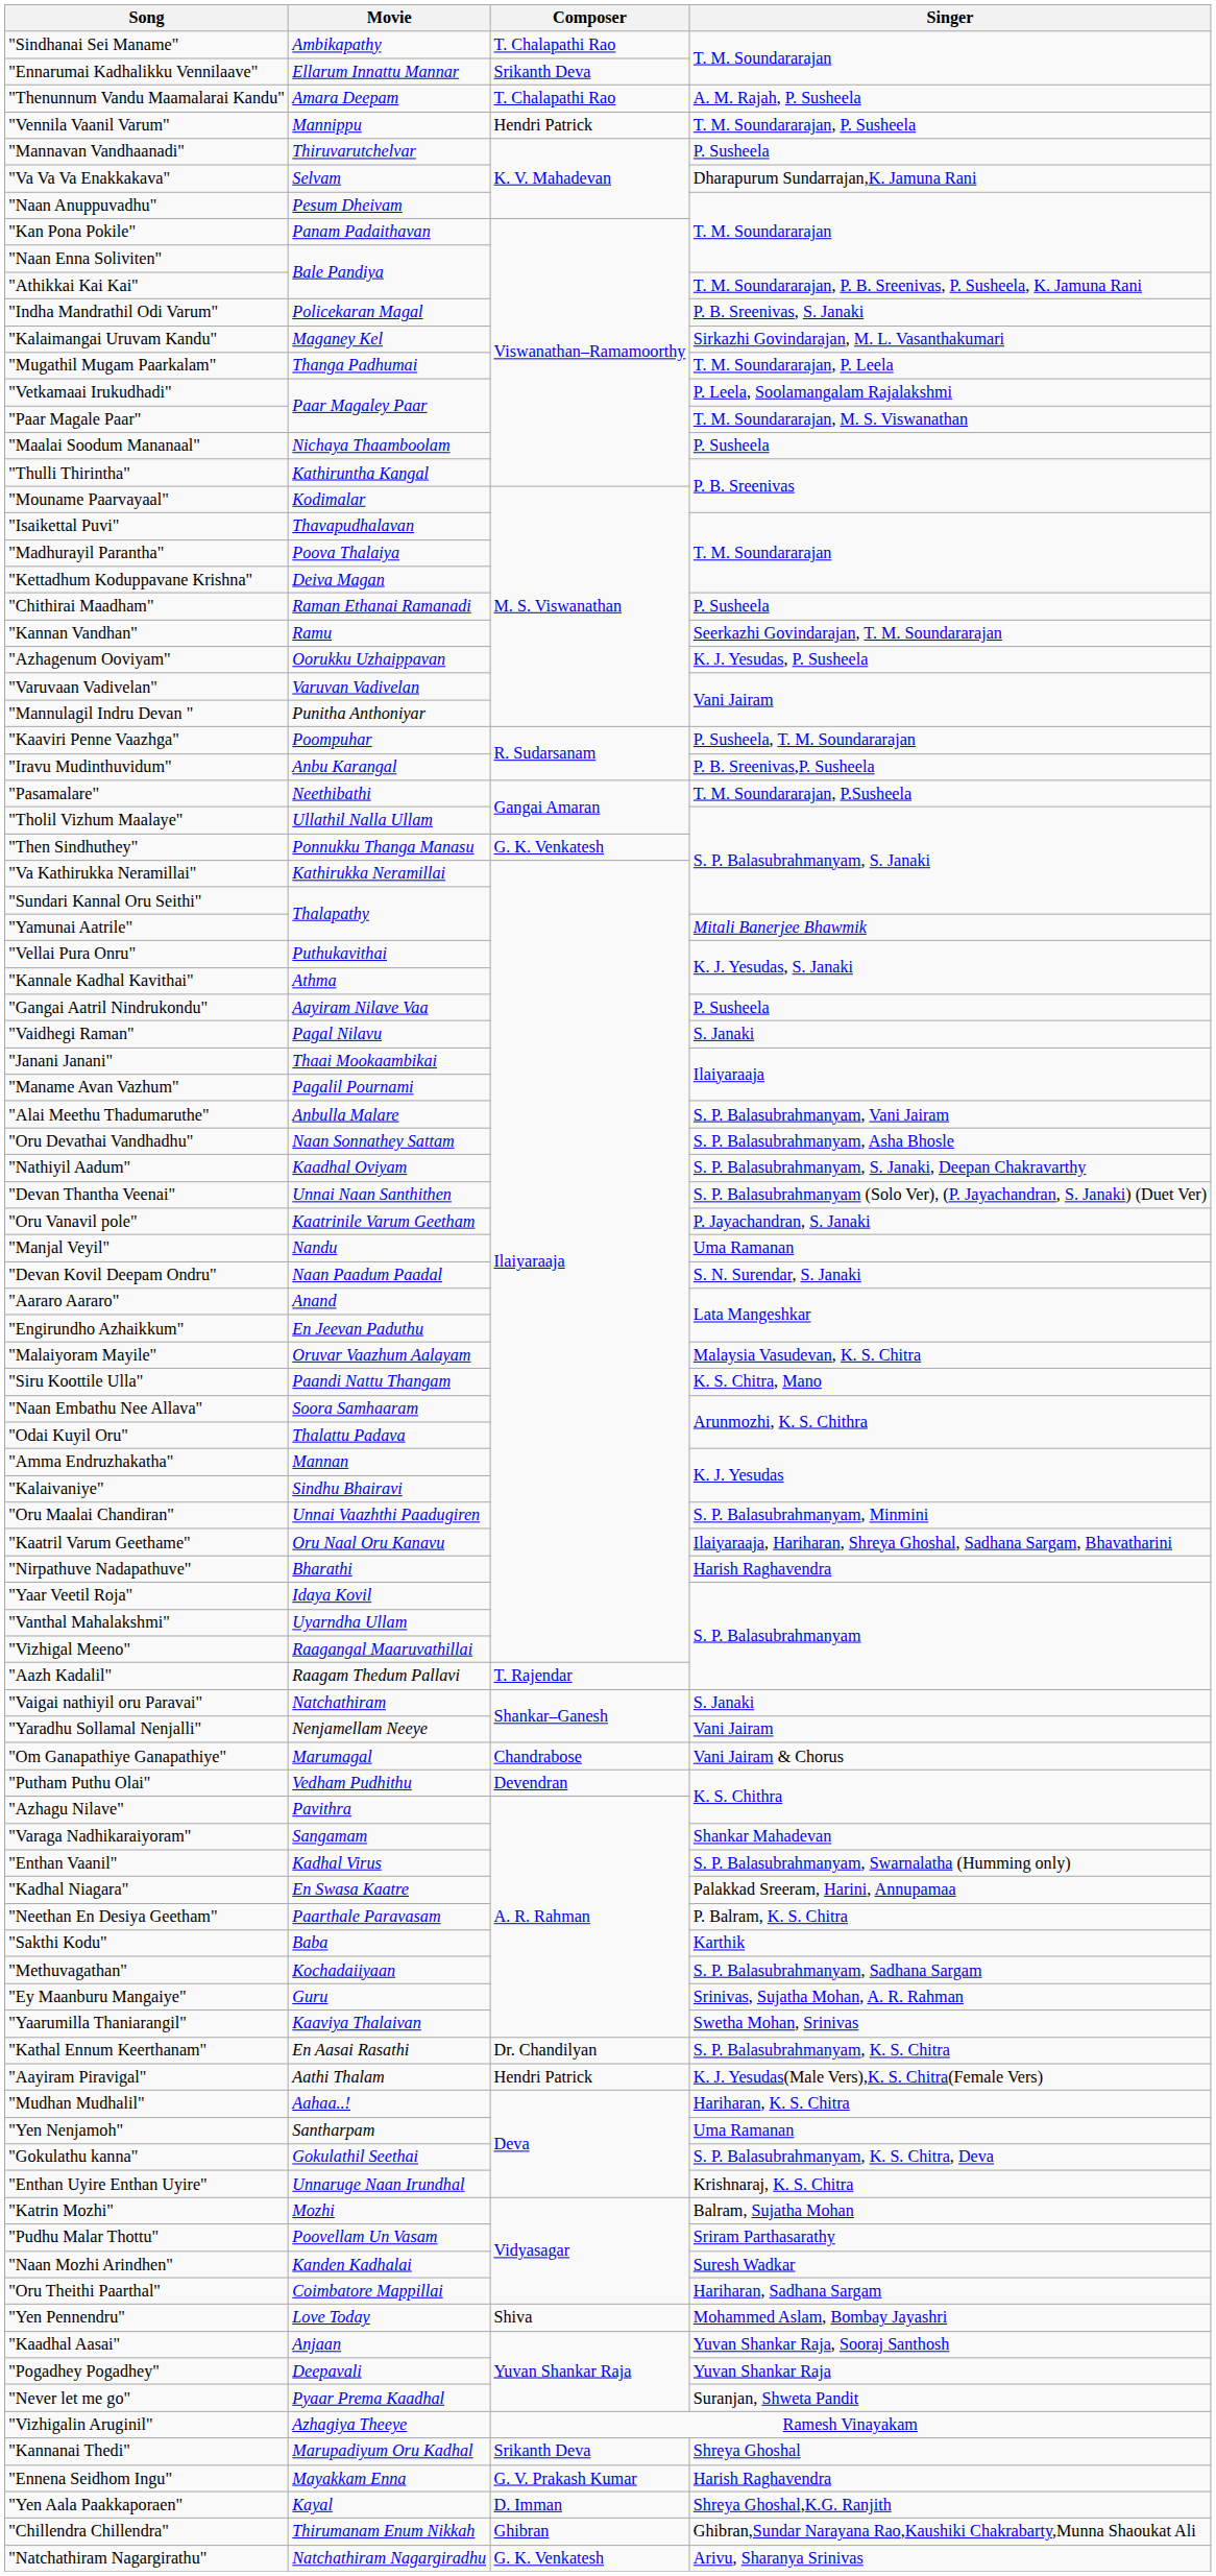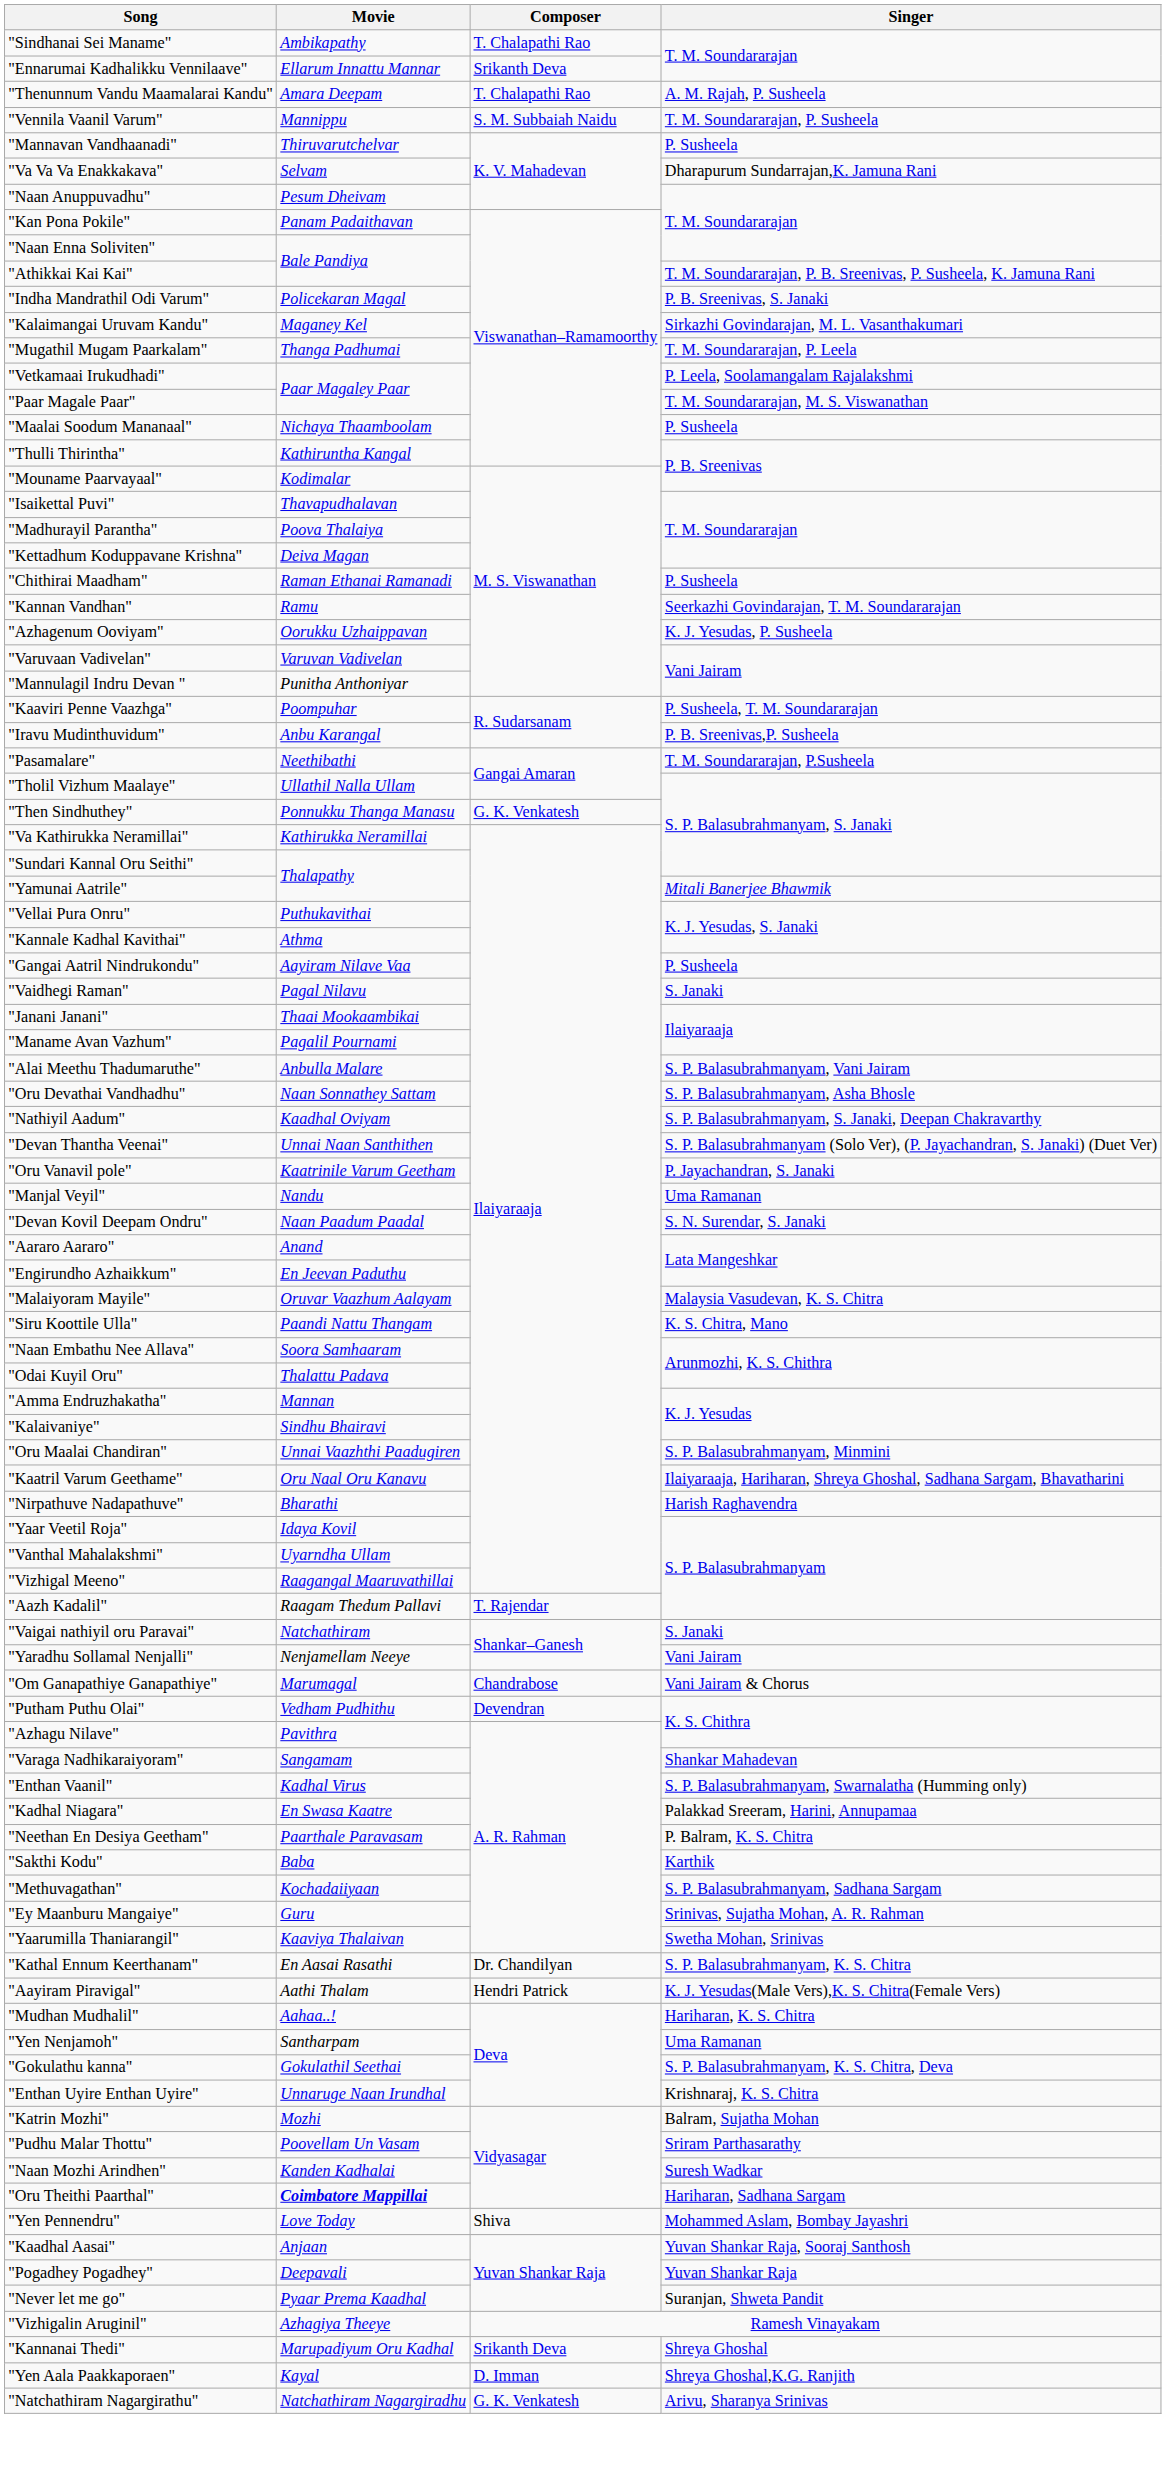"Vennila Vaanil Varum" | Composer: Hendri Patrick -> S. M. Subbaiah Naidu
"Oru Theithi Paarthal" | Movie: normal -> bold
- row: "Ennena Seidhom Ingu" | Mayakkam Enna | G. V. Prakash Kumar | Harish Raghavendra
- row: "Chillendra Chillendra" | Thirumanam Enum Nikkah | Ghibran | Ghibran,Sundar Narayana Rao,Kaushiki Chakrabarty,Munna Shaoukat Ali
